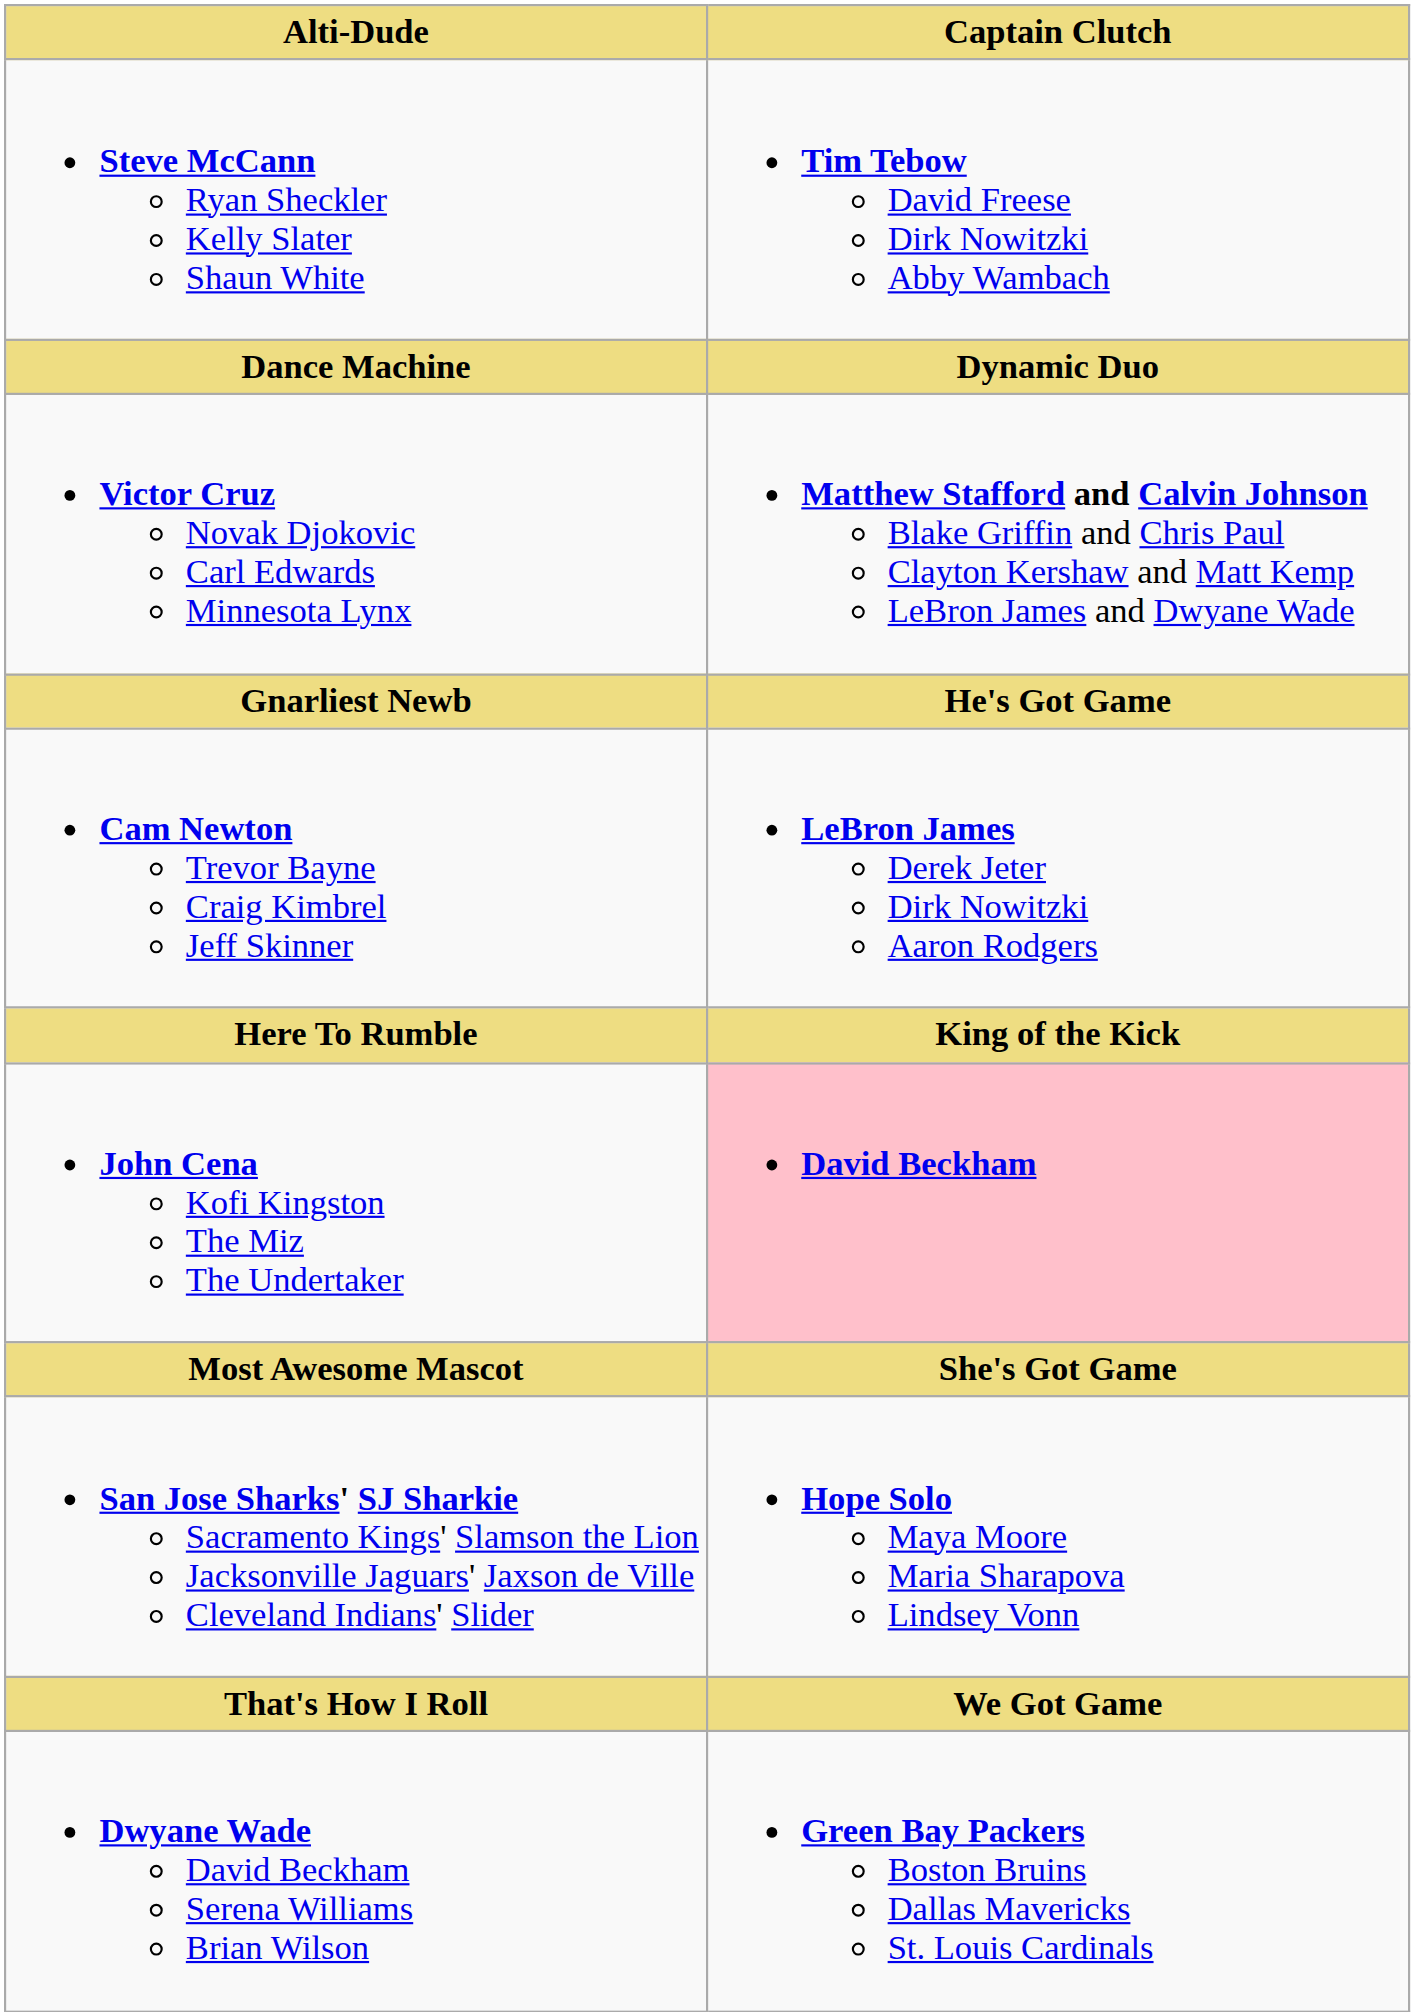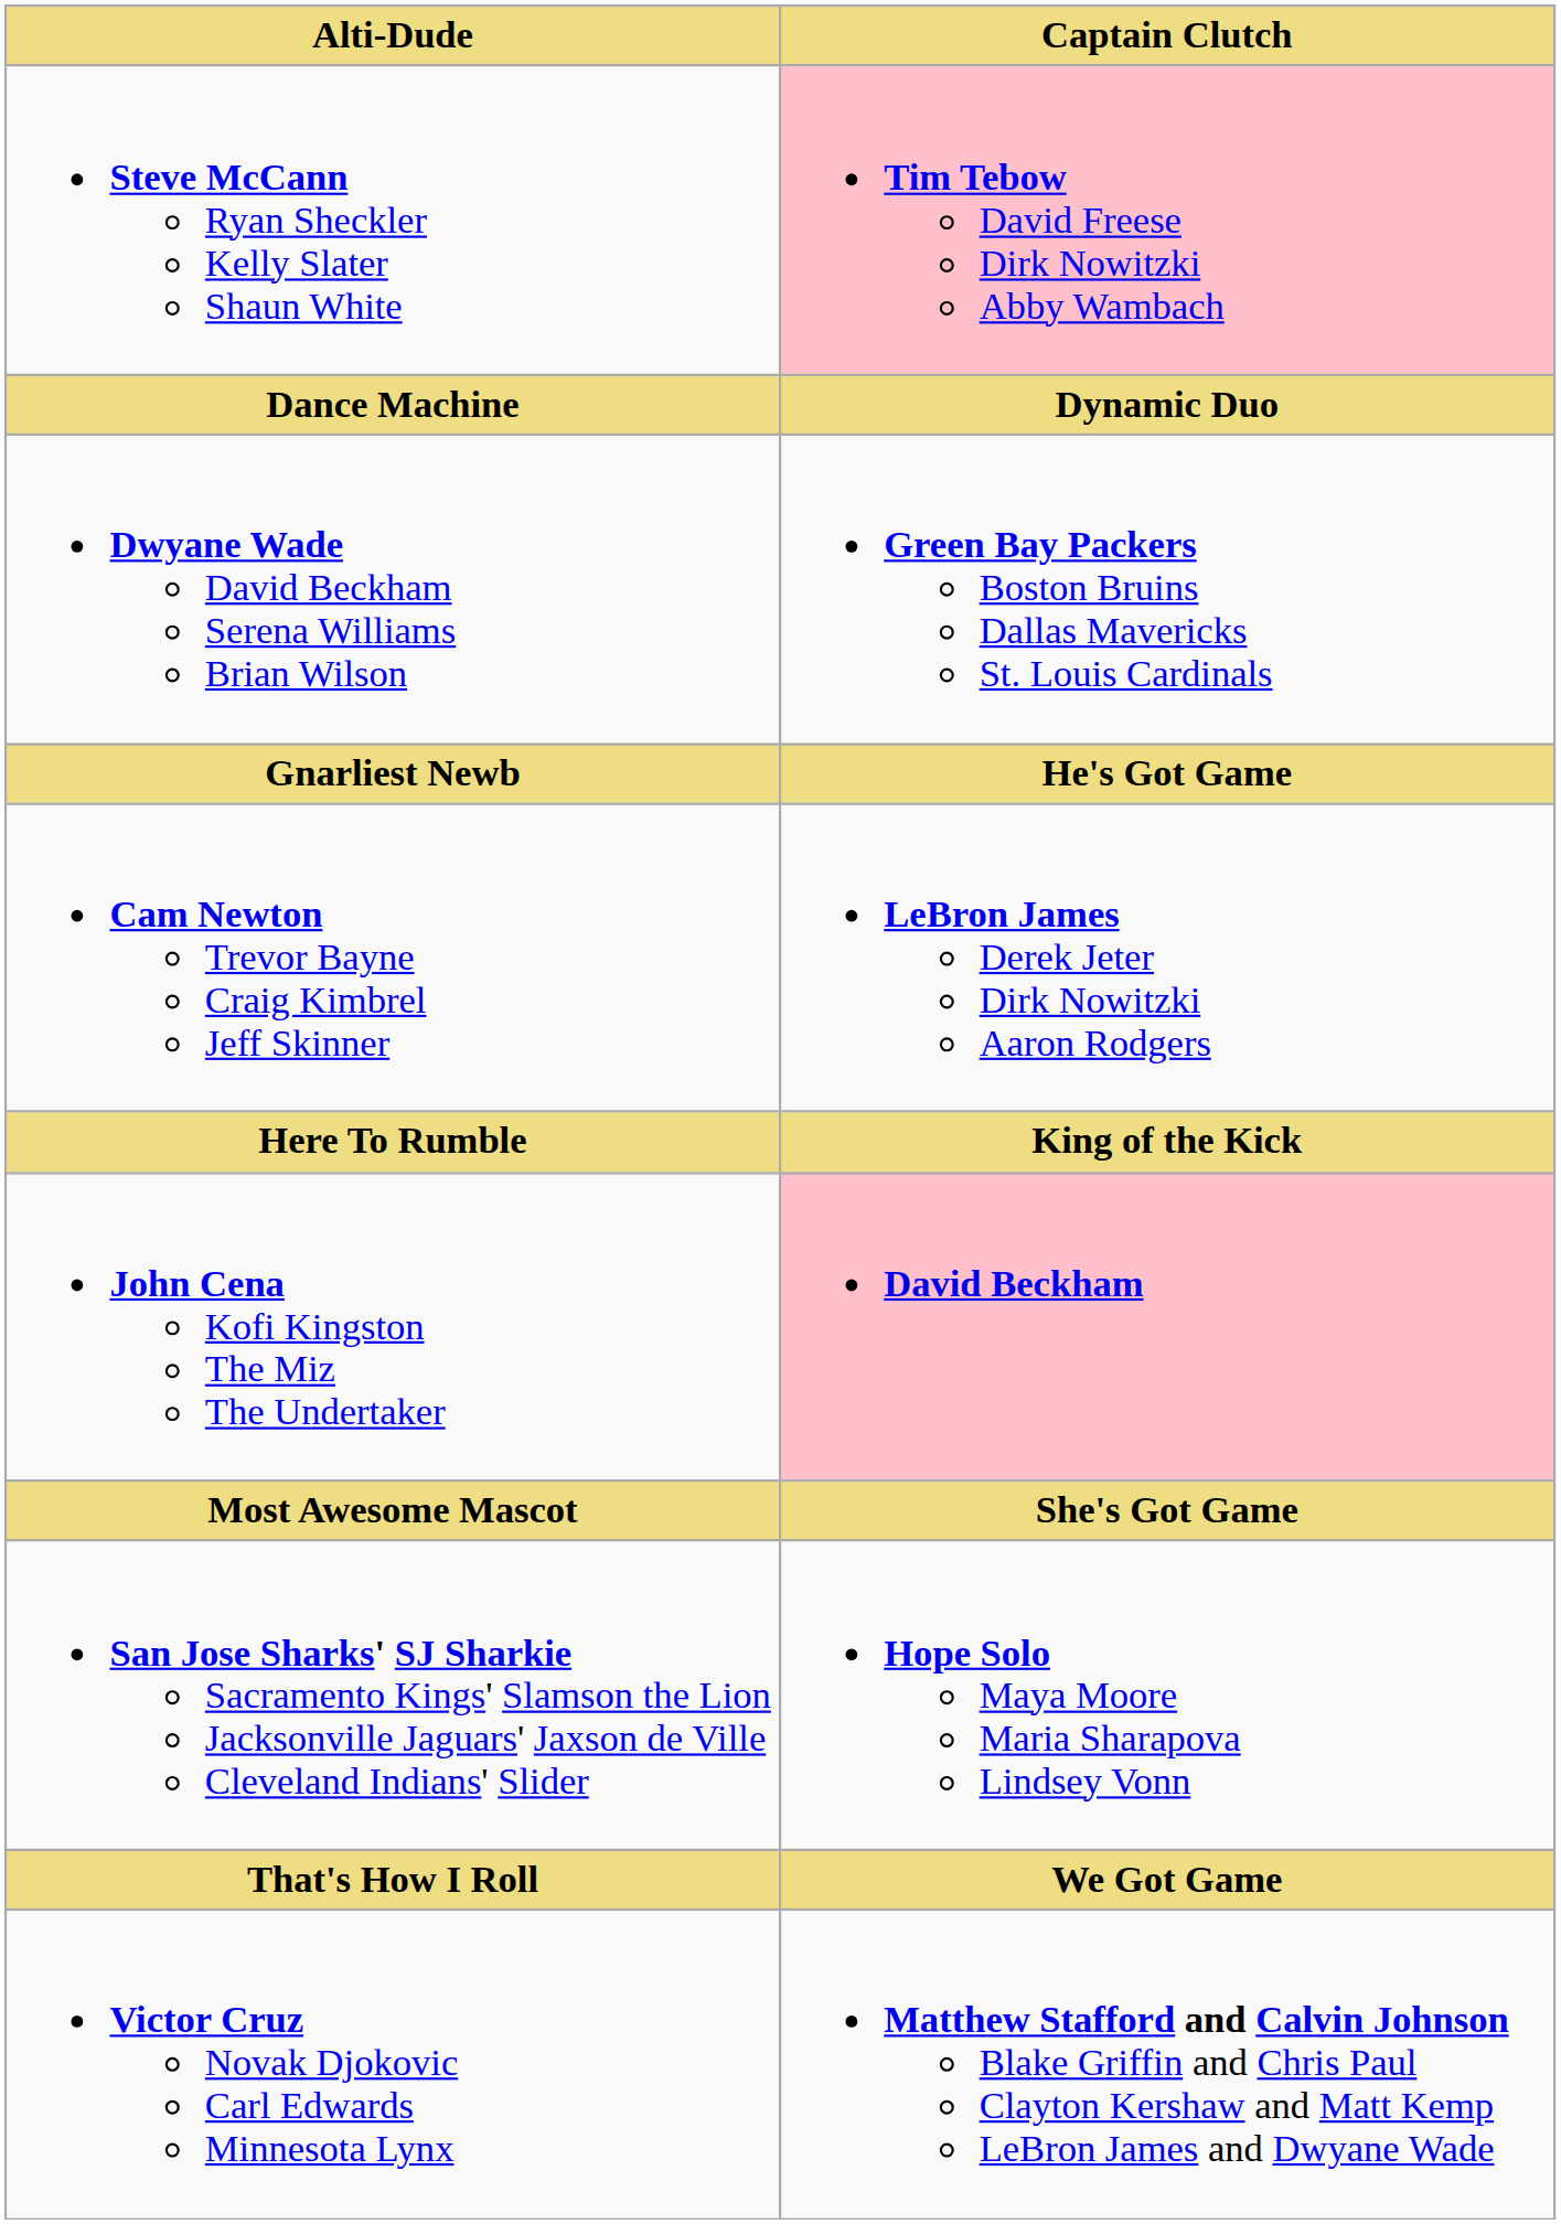Steve McCann Ryan Sheckler Kelly Slater Shaun White | Captain Clutch: no background -> pink background
rows swapped: Victor Cruz Novak Djokovic Carl Edwards Minnesota Lynx <-> Dwyane Wade David Beckham Serena Williams Brian Wilson
